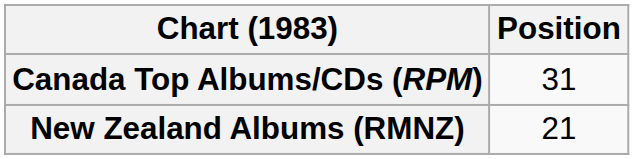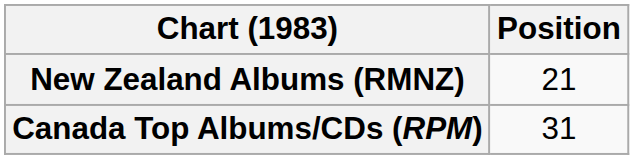rows swapped: Canada Top Albums/CDs (RPM) <-> New Zealand Albums (RMNZ)
